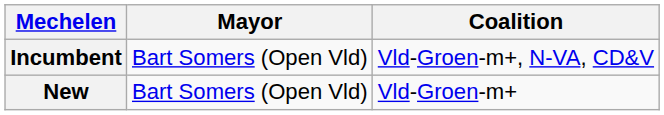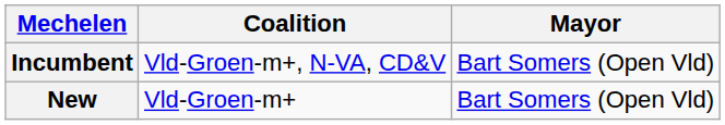columns swapped: Mayor <-> Coalition
